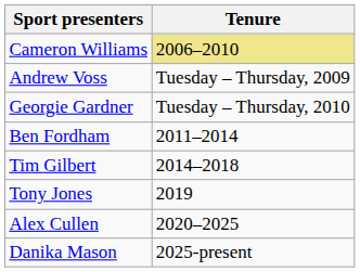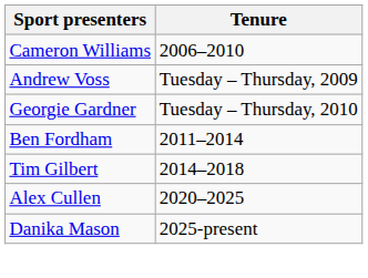Cameron Williams | Tenure: khaki background -> no background
- row: Tony Jones | 2019
